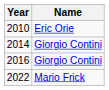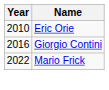- row: 2014 | Giorgio Contini
